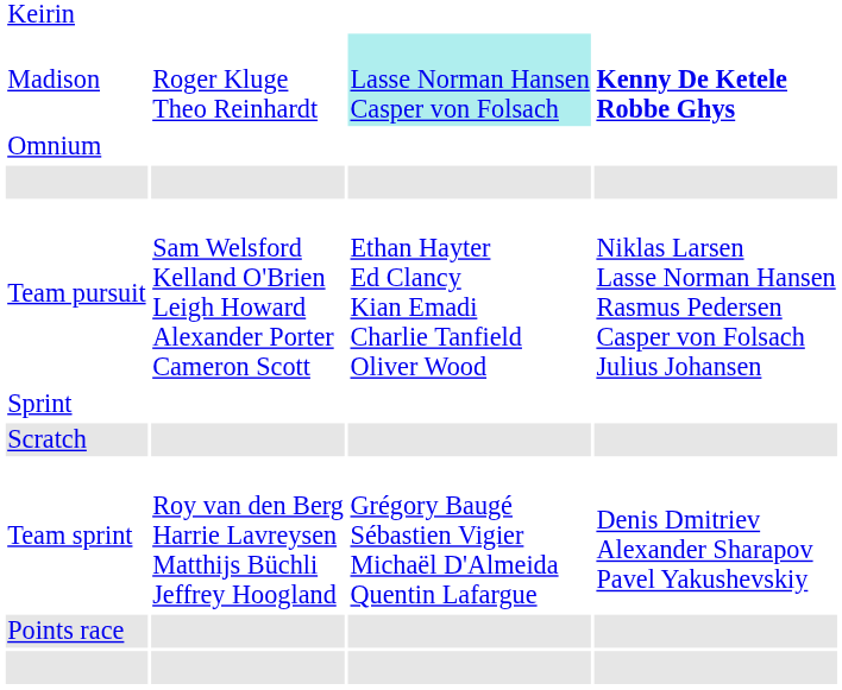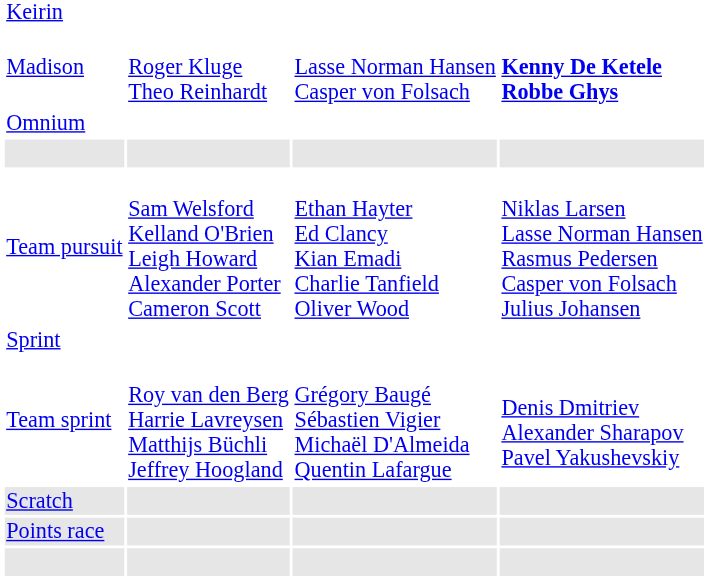Madison | column 3: paleturquoise background -> no background
rows swapped: Team sprint <-> Scratch
